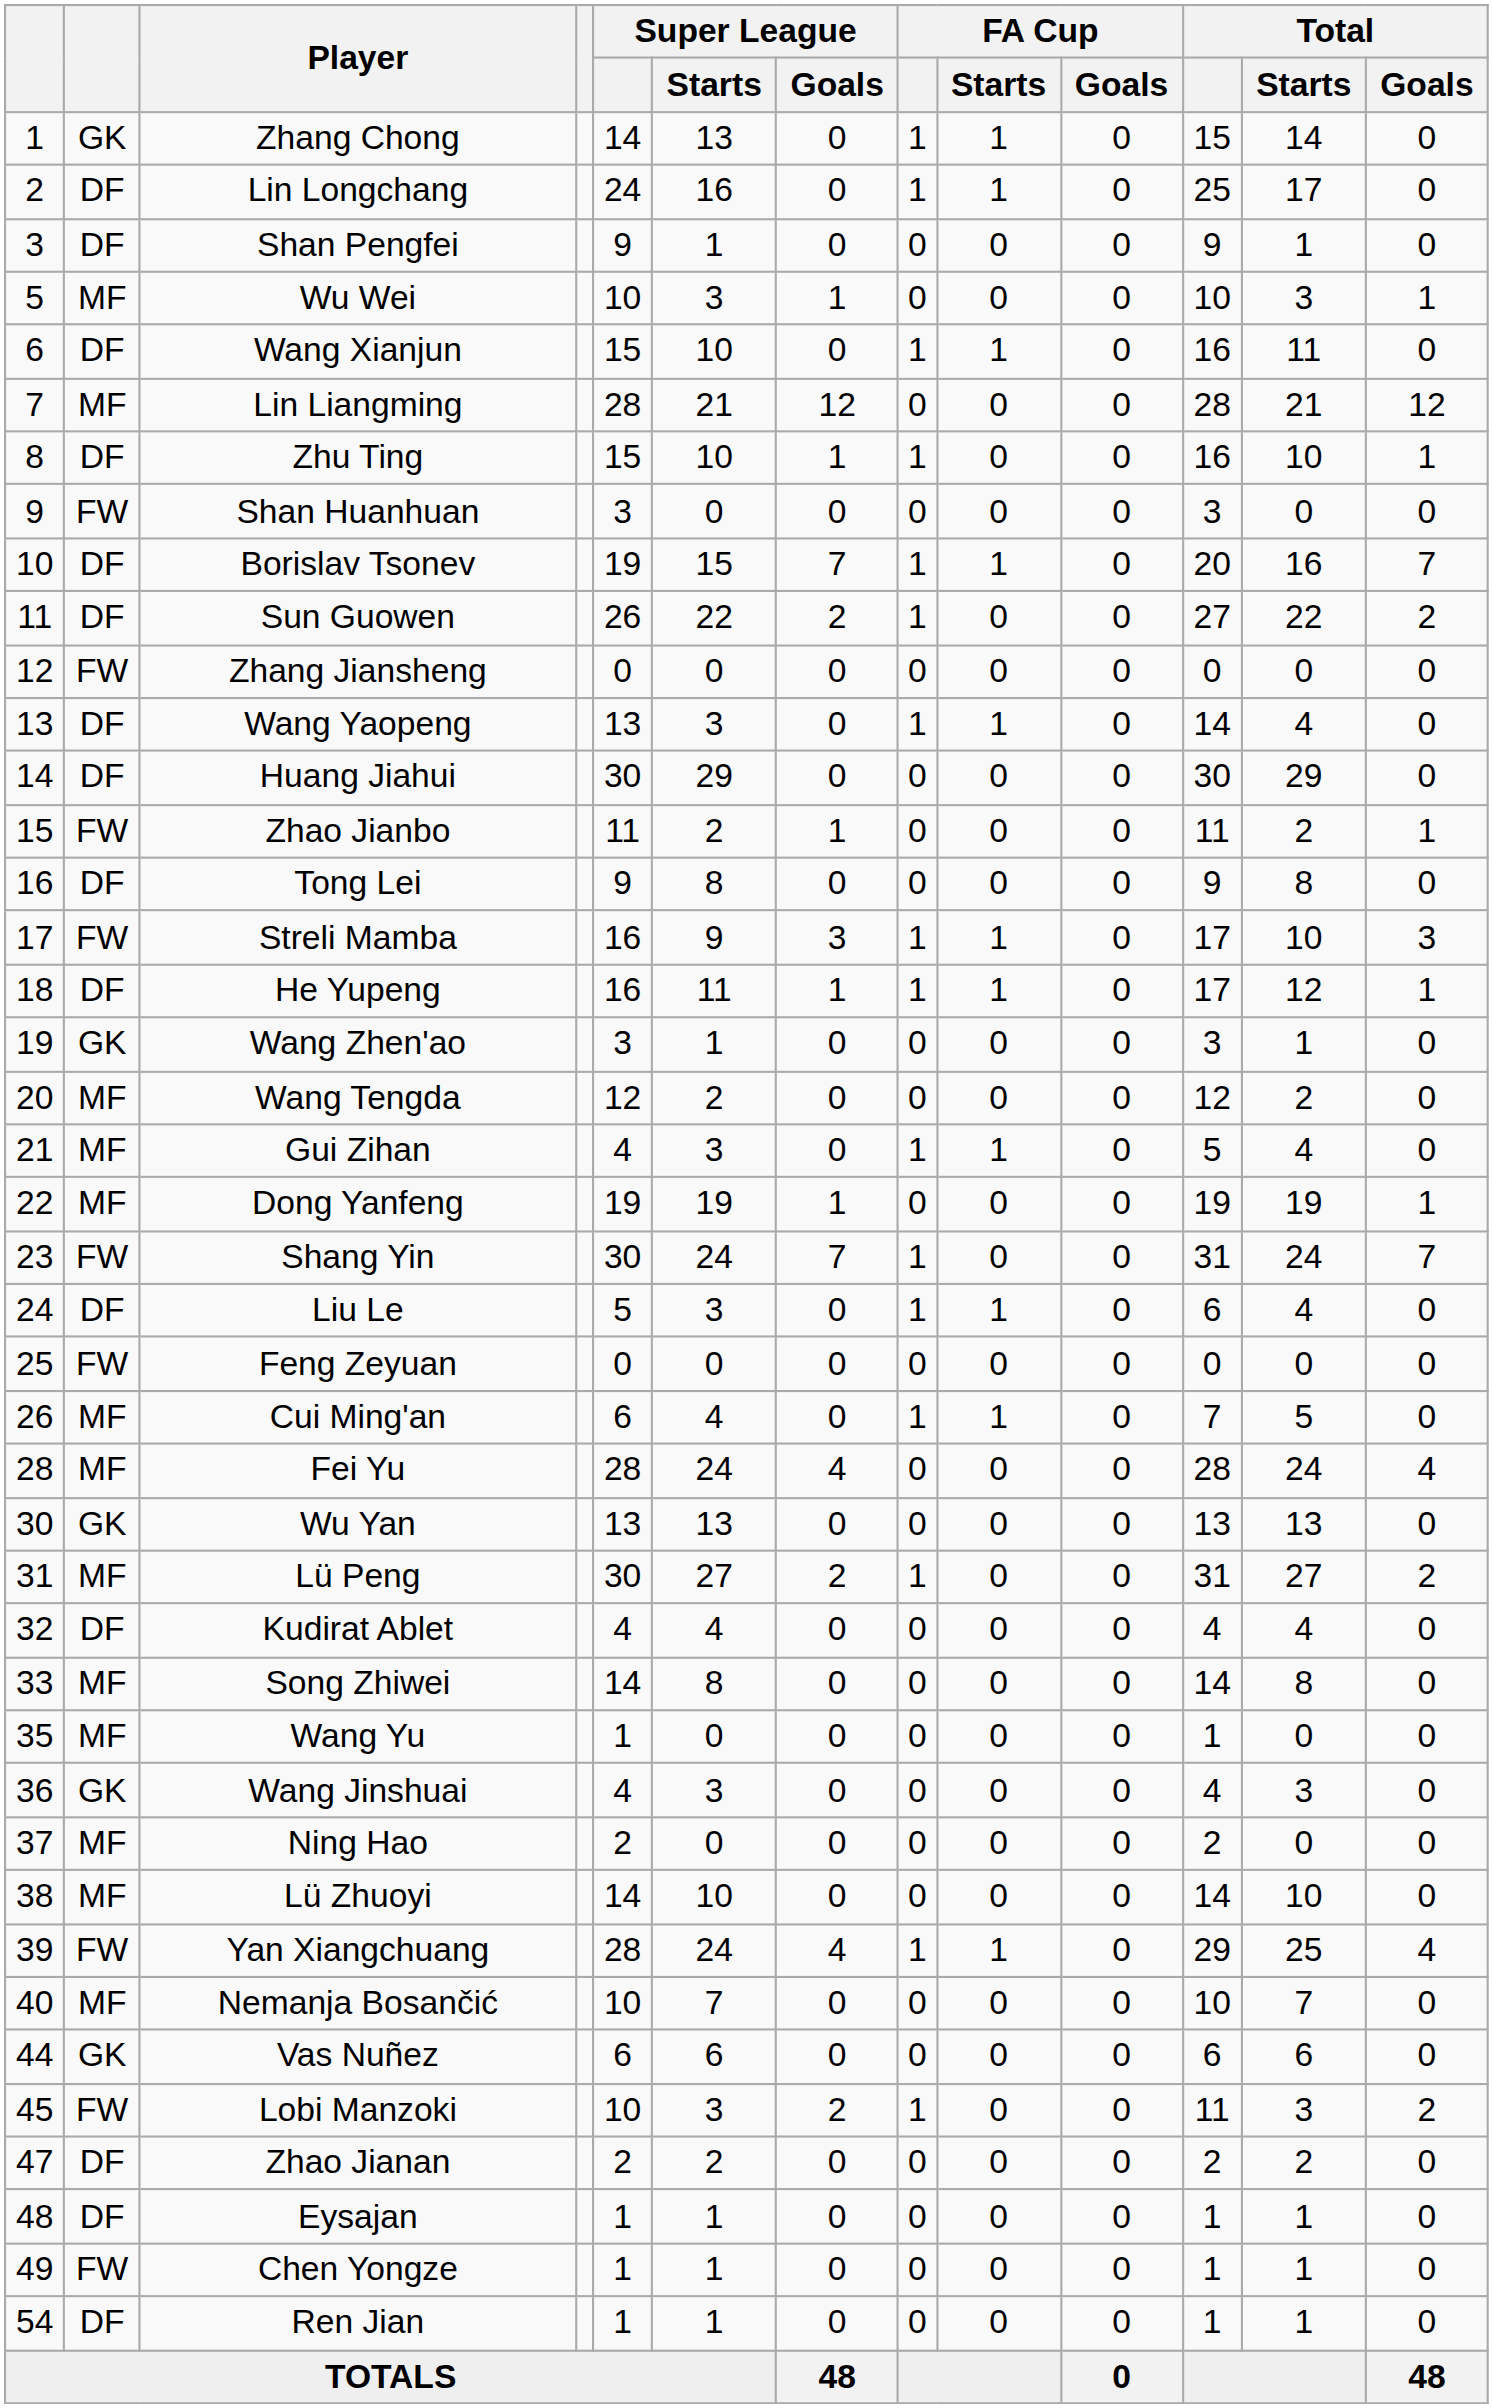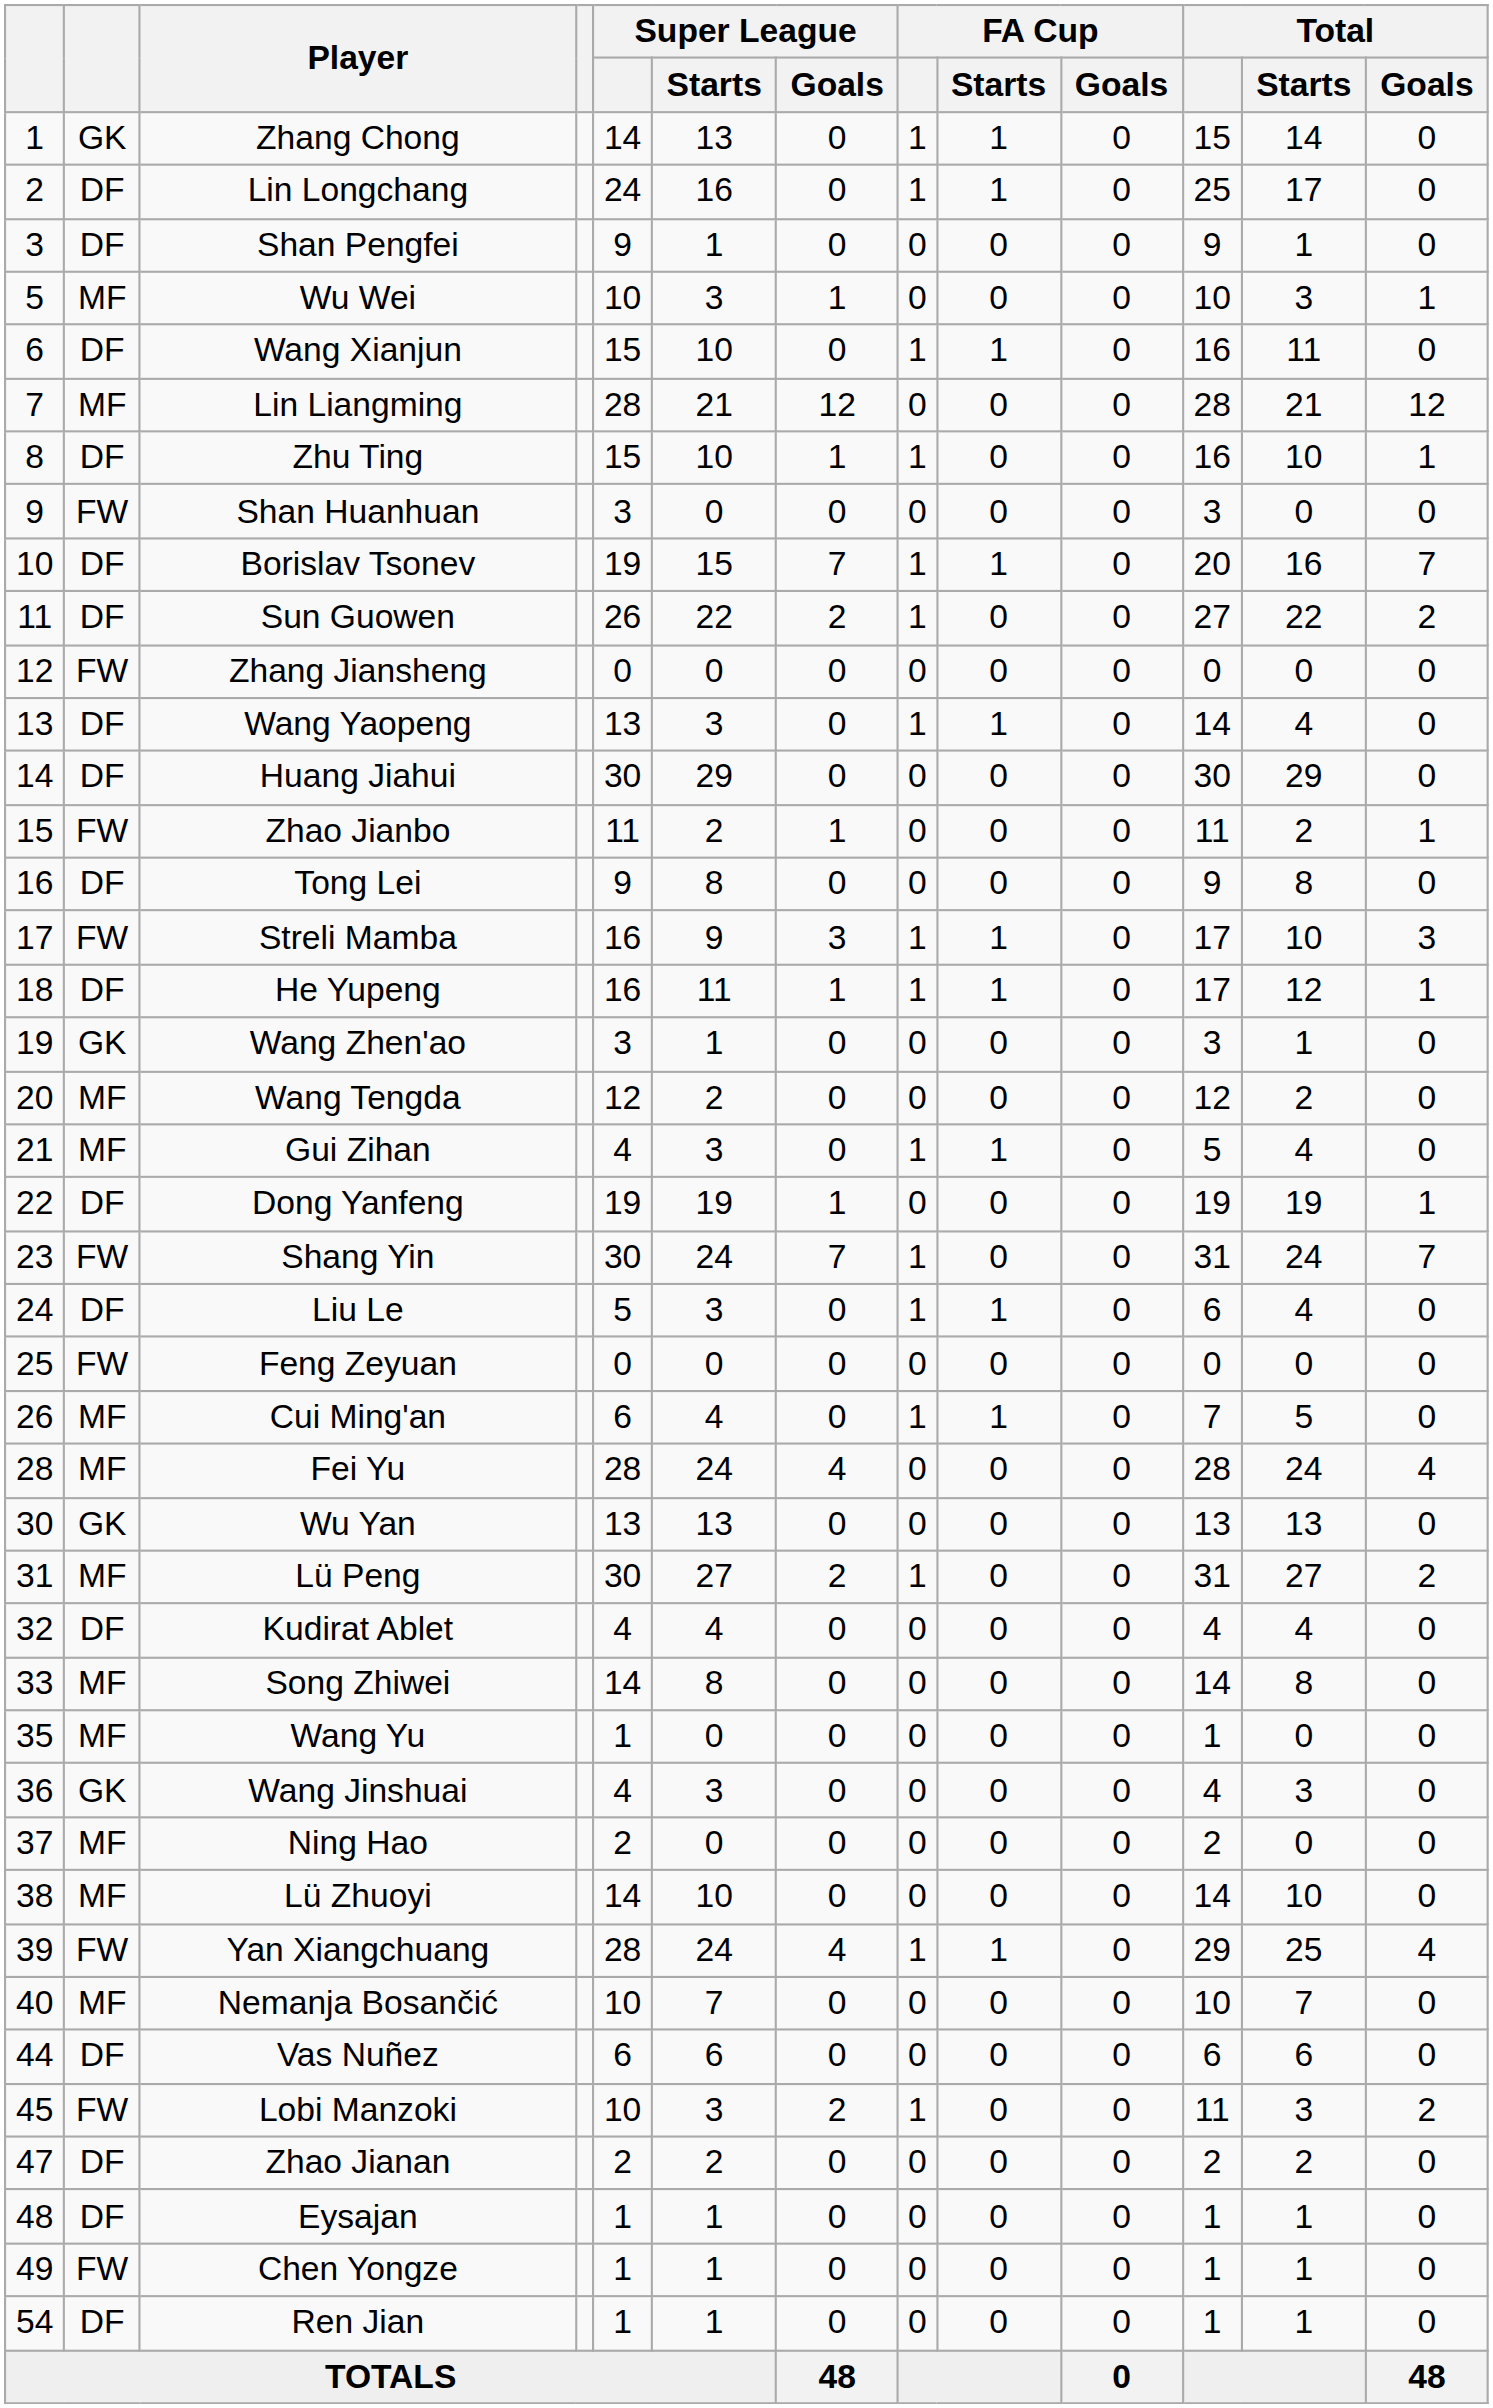Dong Yanfeng | column 2: MF -> DF
Vas Nuñez | column 2: GK -> DF
